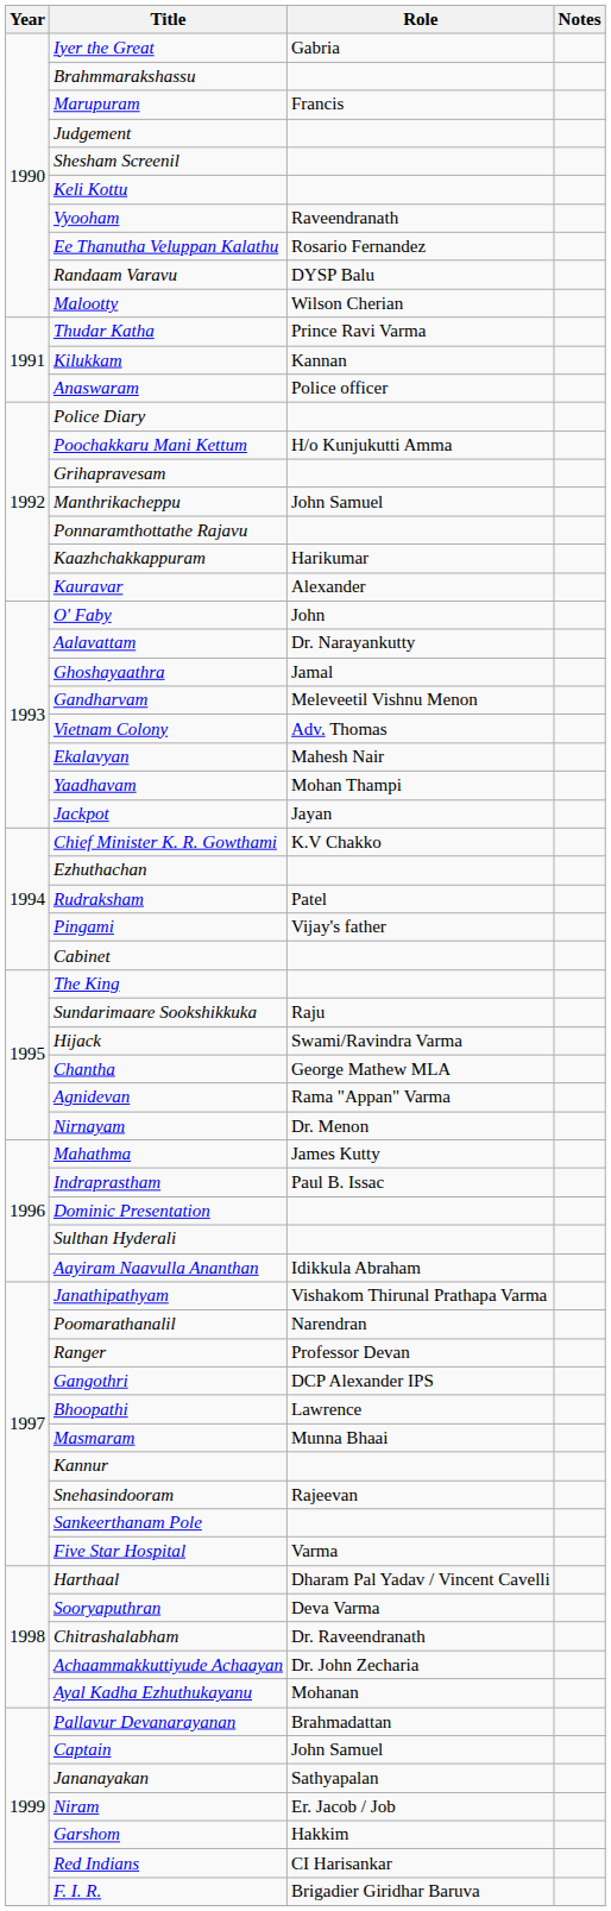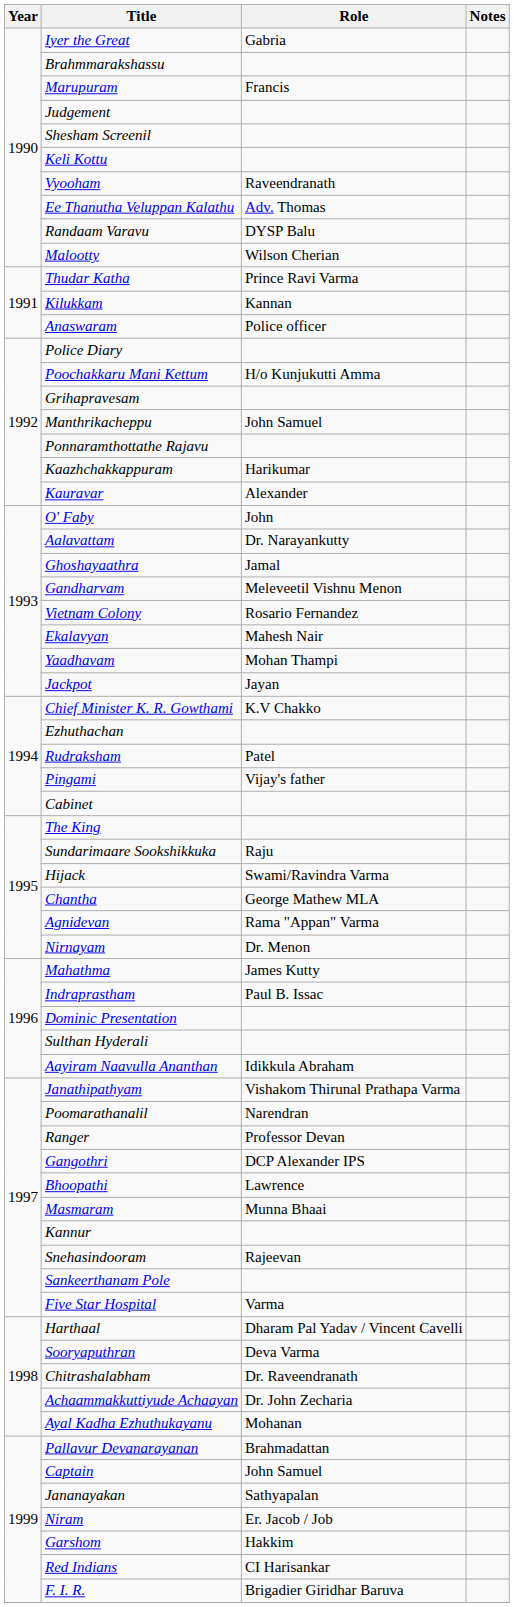Ee Thanutha Veluppan Kalathu | Role: Rosario Fernandez -> Adv. Thomas
Vietnam Colony | Role: Adv. Thomas -> Rosario Fernandez
